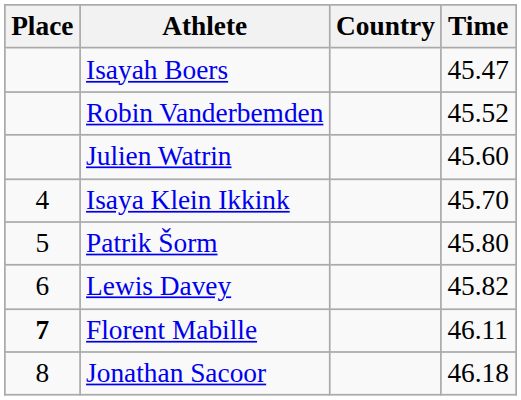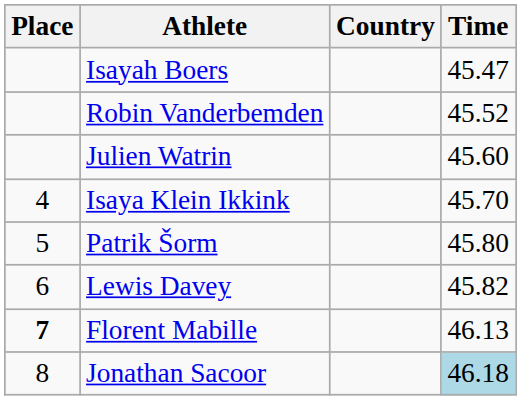Florent Mabille | Time: 46.11 -> 46.13
Jonathan Sacoor | Time: no background -> lightblue background
